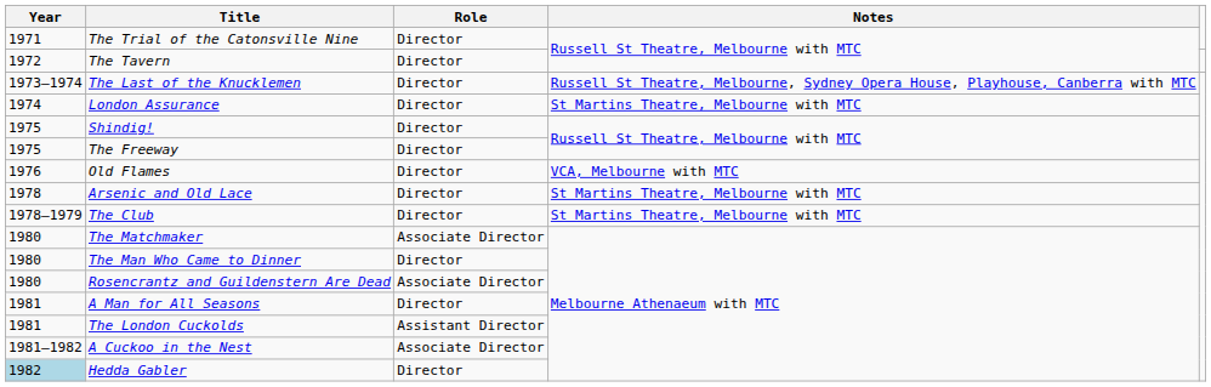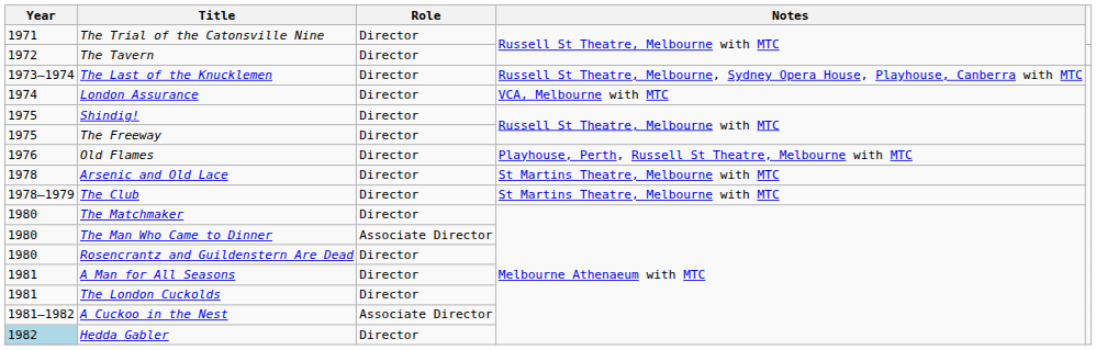London Assurance | Notes: St Martins Theatre, Melbourne with MTC -> VCA, Melbourne with MTC
Old Flames | Notes: VCA, Melbourne with MTC -> Playhouse, Perth, Russell St Theatre, Melbourne with MTC
The Matchmaker | Role: Associate Director -> Director
The Man Who Came to Dinner | Role: Director -> Associate Director
Rosencrantz and Guildenstern Are Dead | Role: Associate Director -> Director
The London Cuckolds | Role: Assistant Director -> Director
